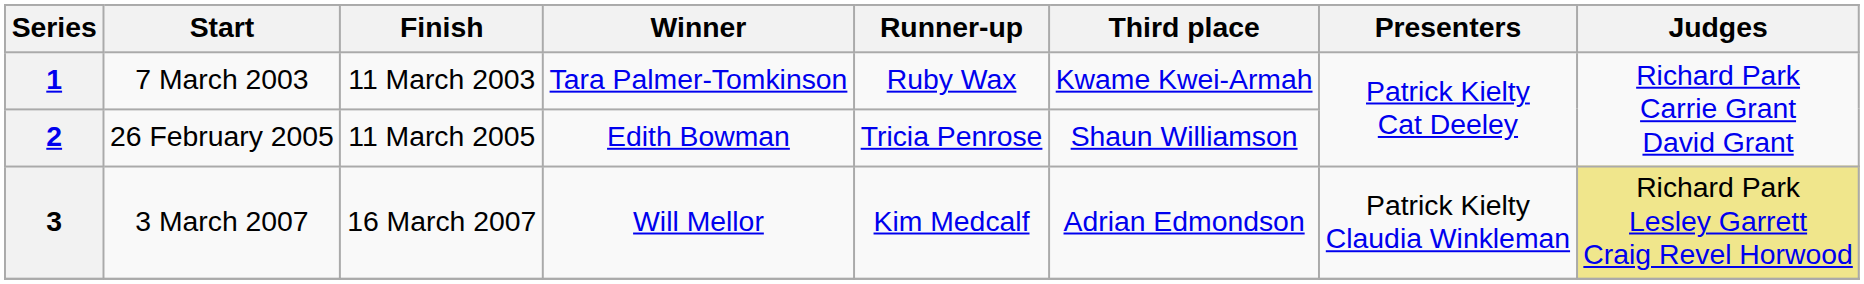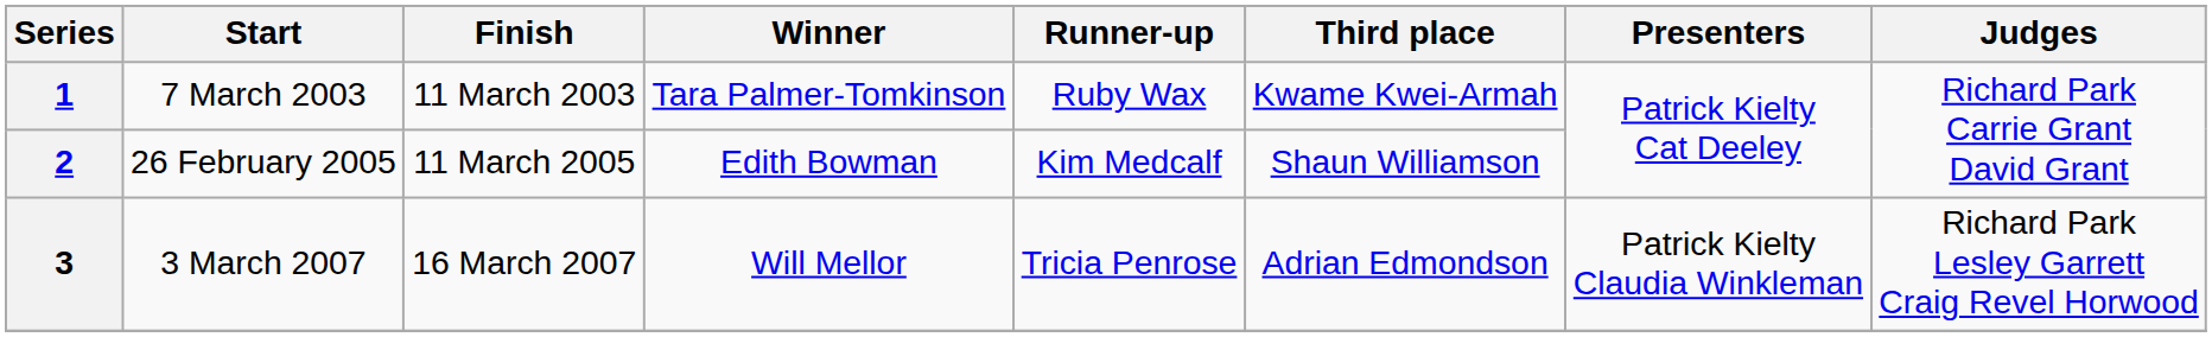2 | Runner-up: Tricia Penrose -> Kim Medcalf
3 | Runner-up: Kim Medcalf -> Tricia Penrose
3 | Judges: khaki background -> no background
